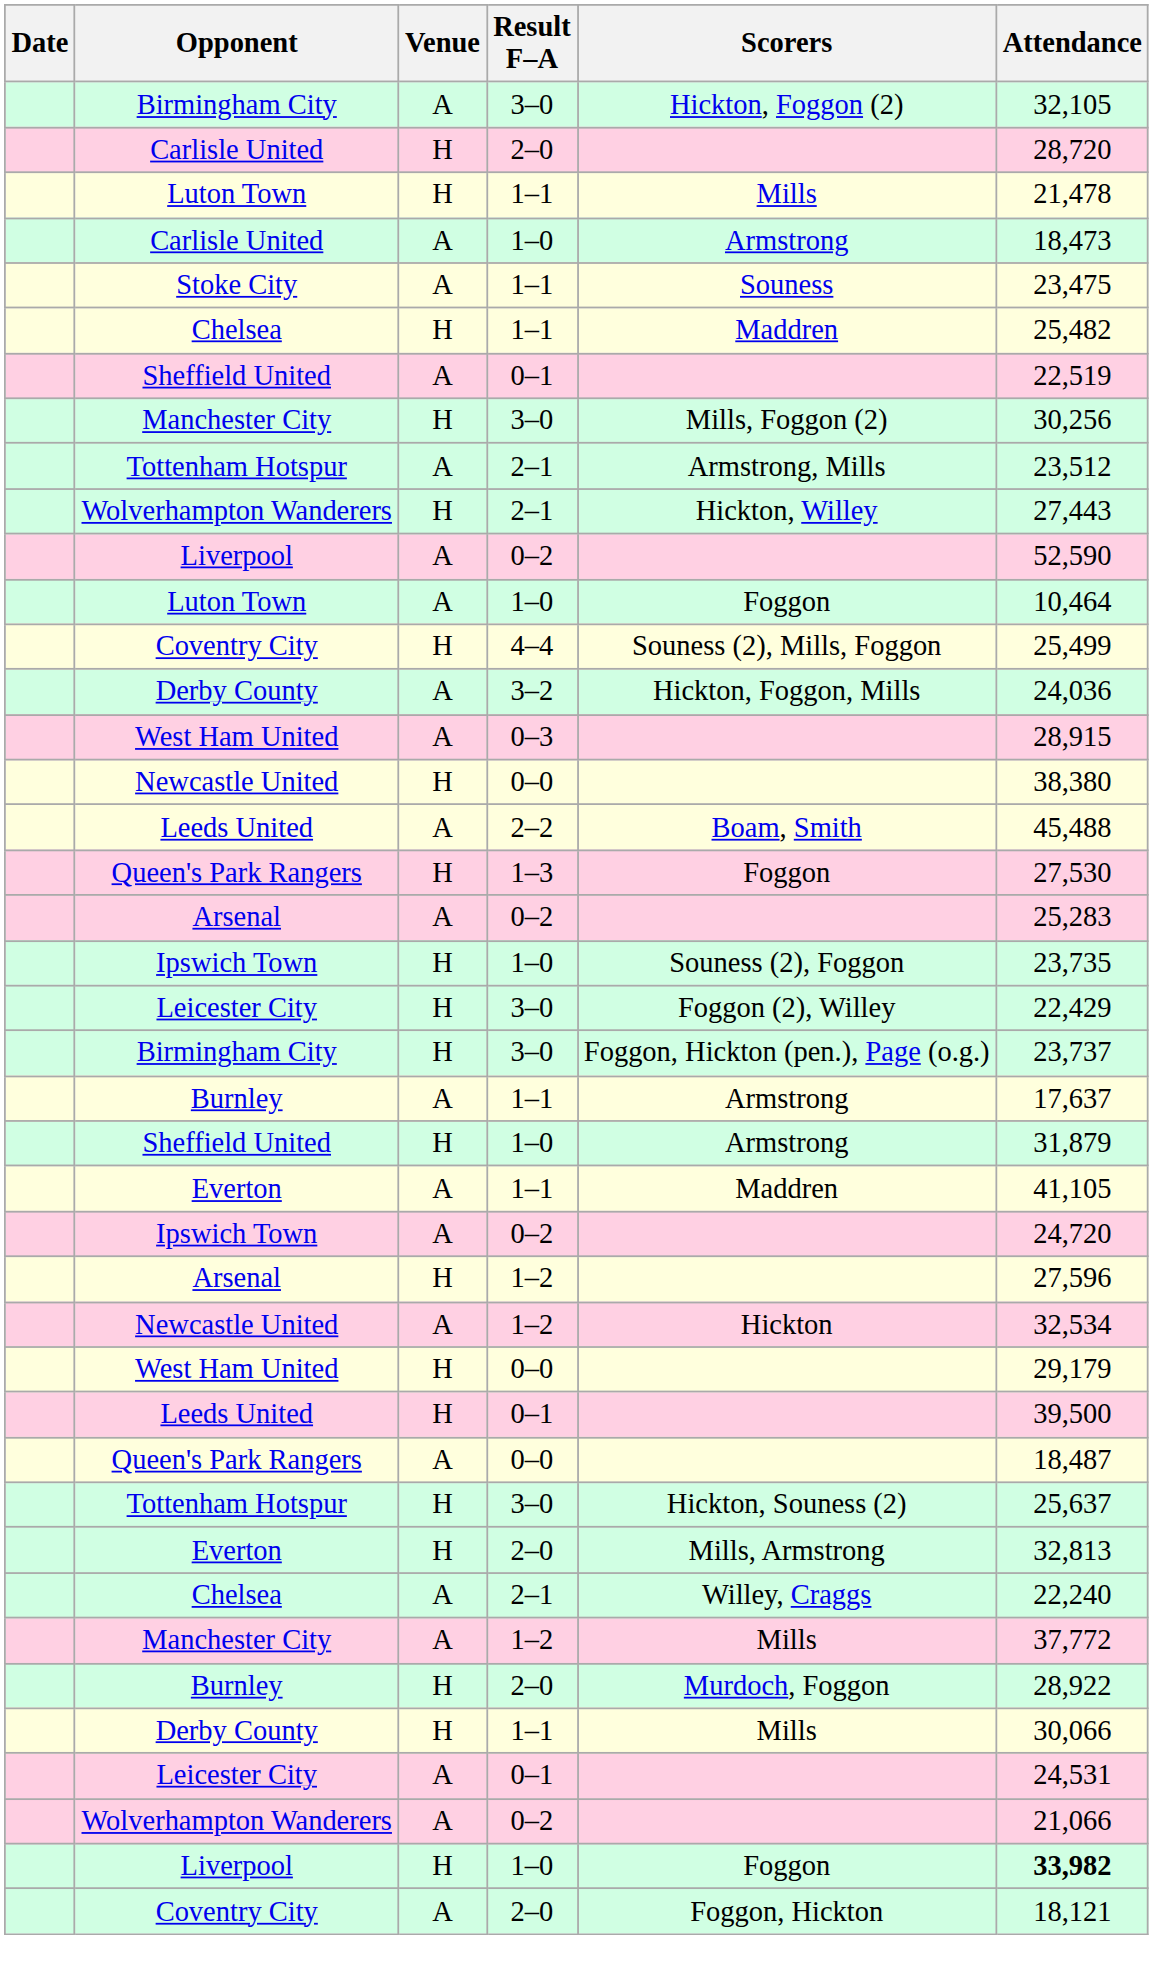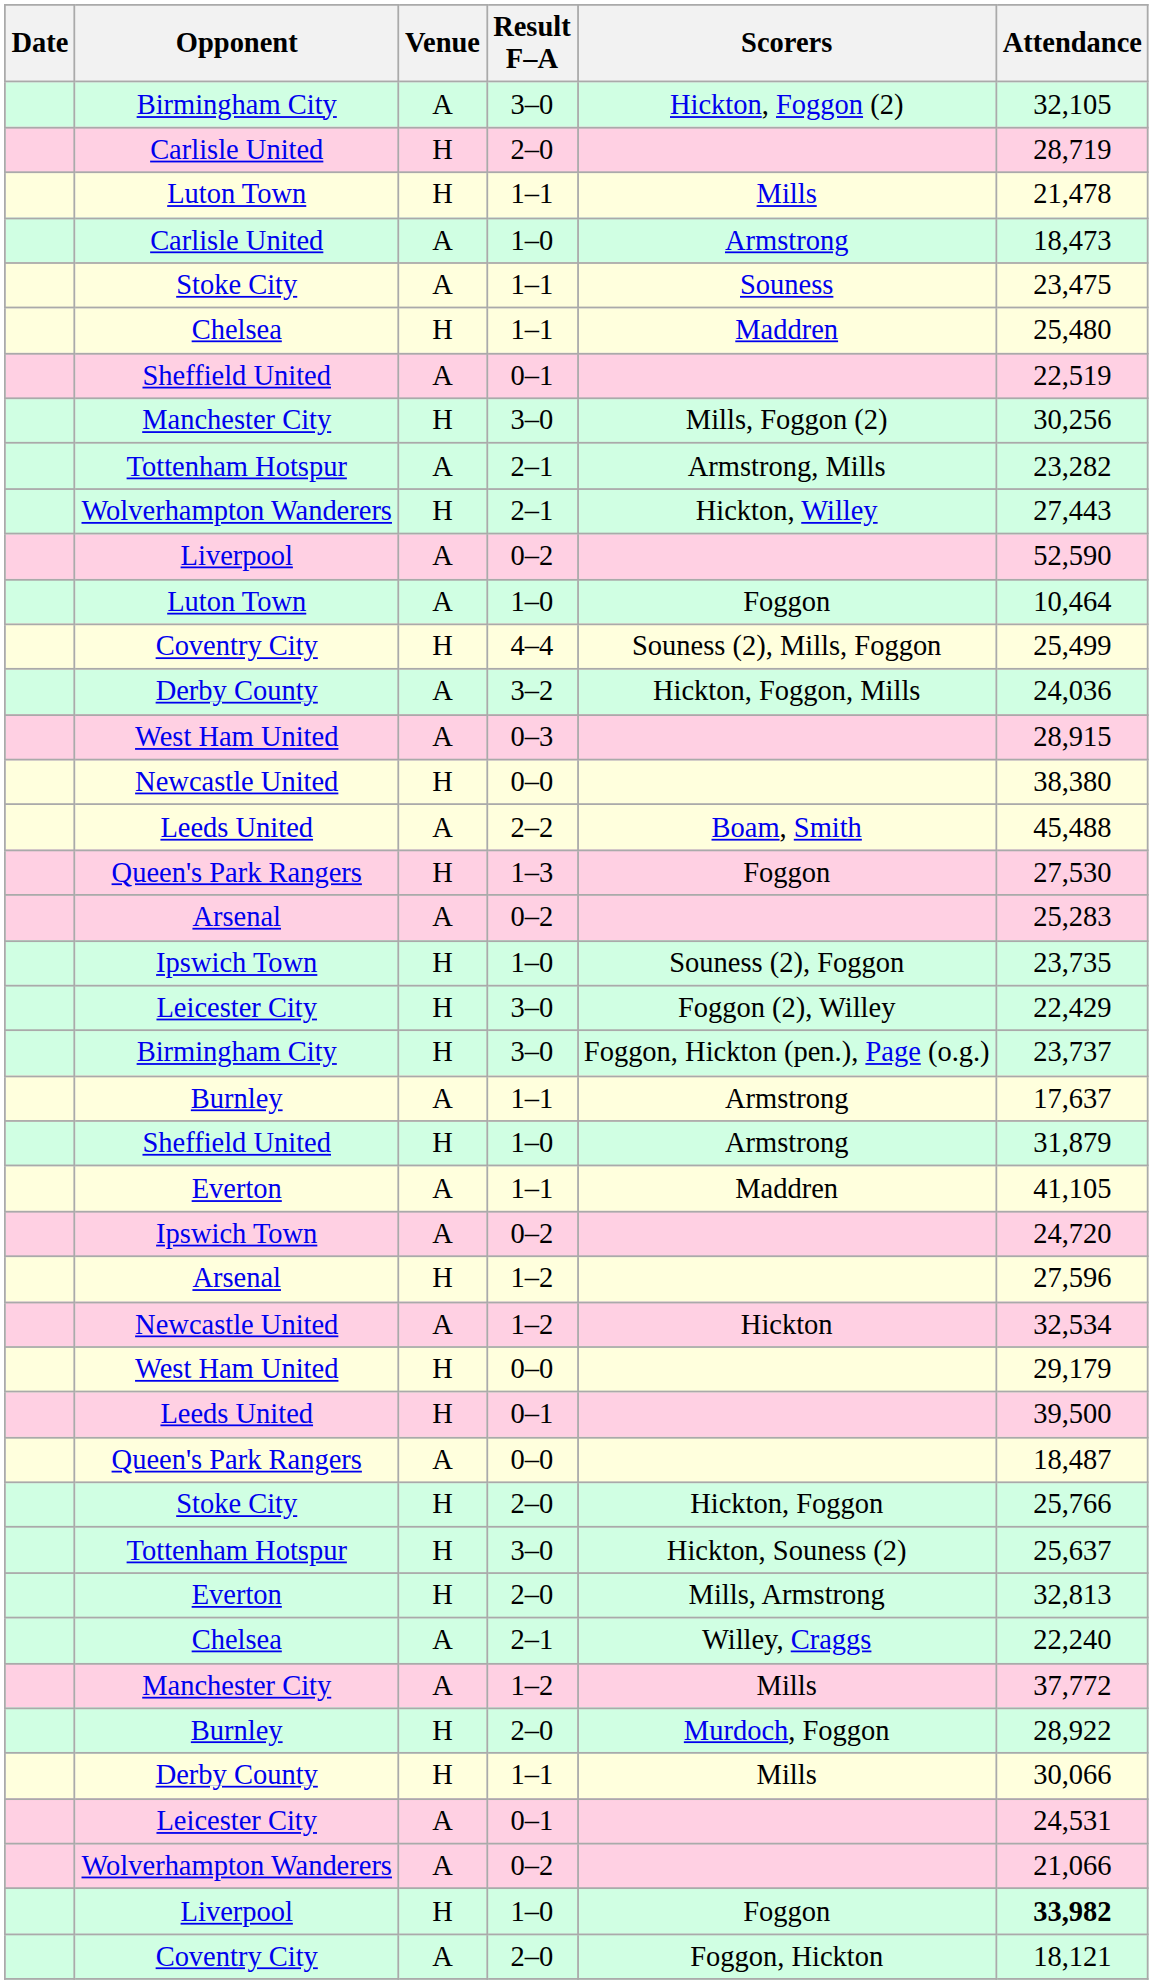Carlisle United / H | Attendance: 28,720 -> 28,719
Chelsea / H | Attendance: 25,482 -> 25,480
Tottenham Hotspur / A | Attendance: 23,512 -> 23,282
+ row: Stoke City | H | 2–0 | Hickton, Foggon | 25,766
